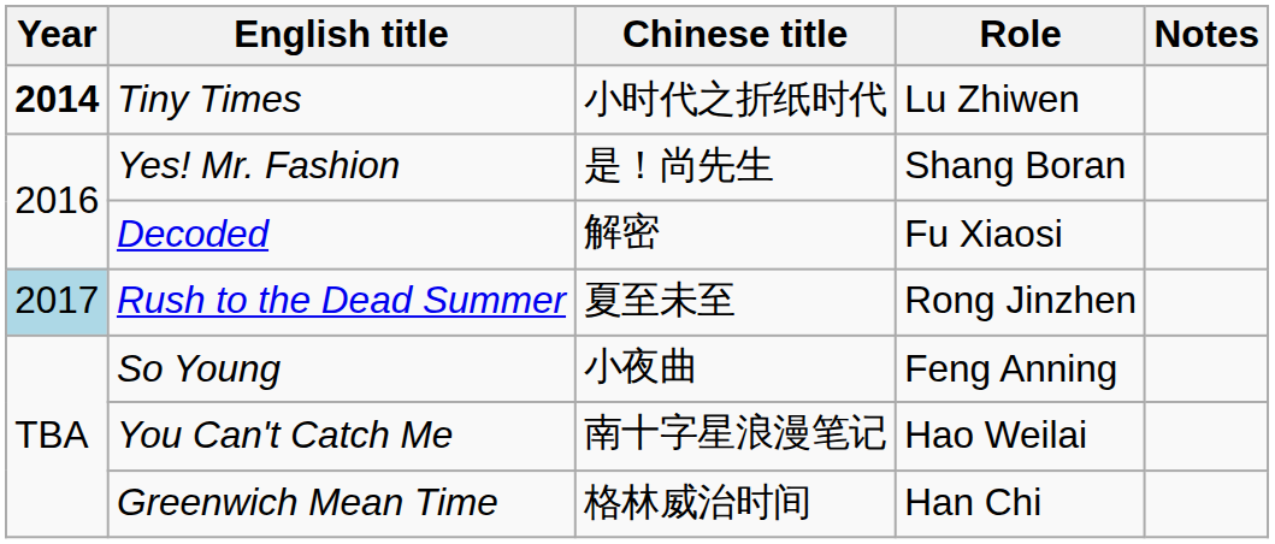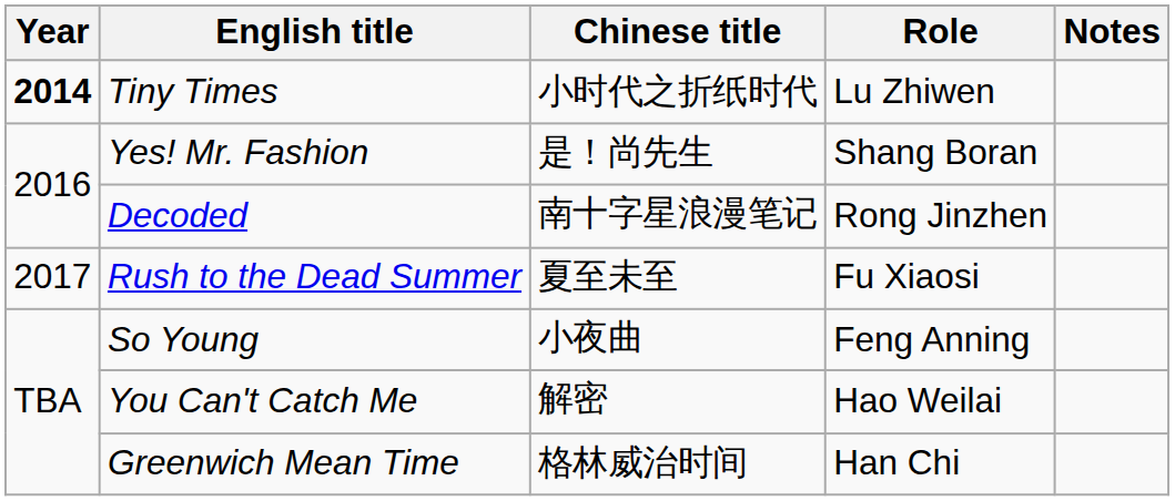Decoded | Chinese title: 解密 -> 南十字星浪漫笔记
Decoded | Role: Fu Xiaosi -> Rong Jinzhen
Rush to the Dead Summer | Year: lightblue background -> no background
Rush to the Dead Summer | Role: Rong Jinzhen -> Fu Xiaosi
You Can't Catch Me | Chinese title: 南十字星浪漫笔记 -> 解密
